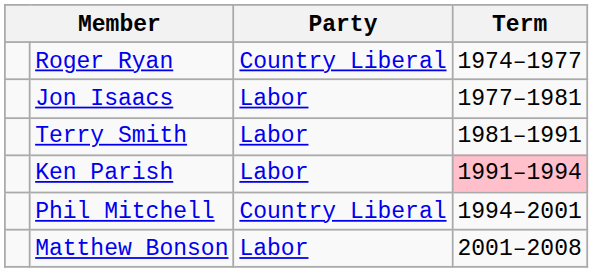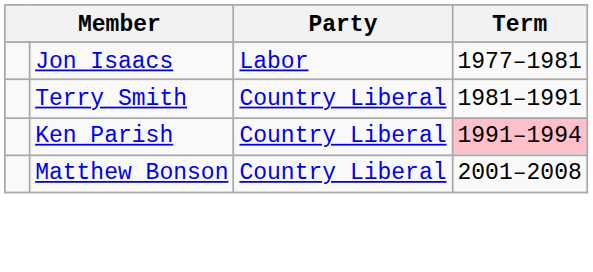- row: Roger Ryan | Country Liberal | 1974–1977
Terry Smith | Party: Labor -> Country Liberal
Ken Parish | Party: Labor -> Country Liberal
- row: Phil Mitchell | Country Liberal | 1994–2001
Matthew Bonson | Party: Labor -> Country Liberal
